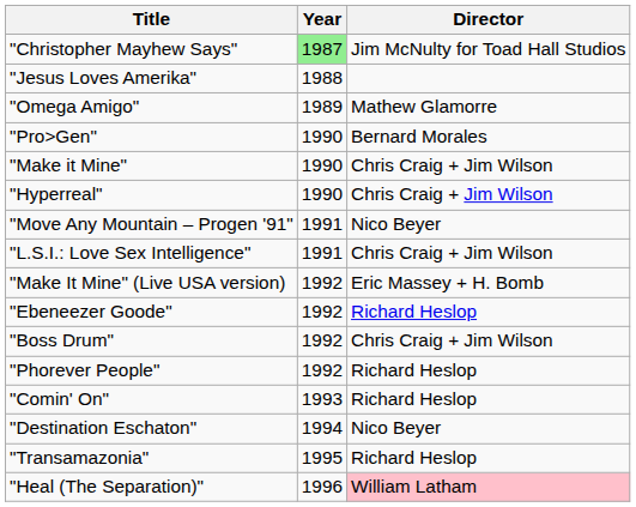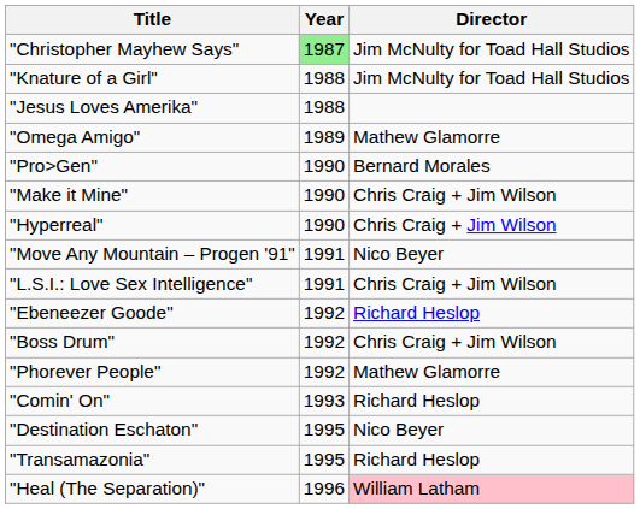+ row: "Knature of a Girl" | 1988 | Jim McNulty for Toad Hall Studios
- row: "Make It Mine" (Live USA version) | 1992 | Eric Massey + H. Bomb
"Phorever People" | Director: Richard Heslop -> Mathew Glamorre
"Destination Eschaton" | Year: 1994 -> 1995
